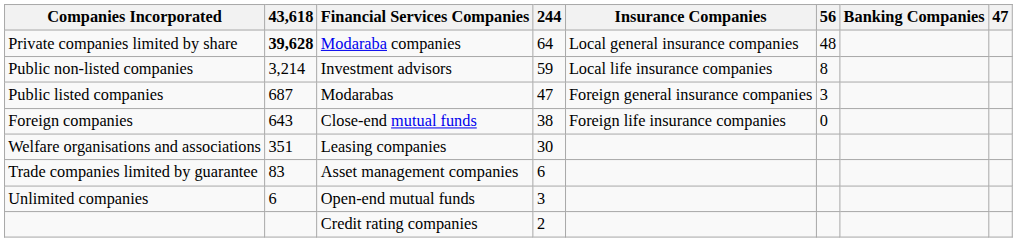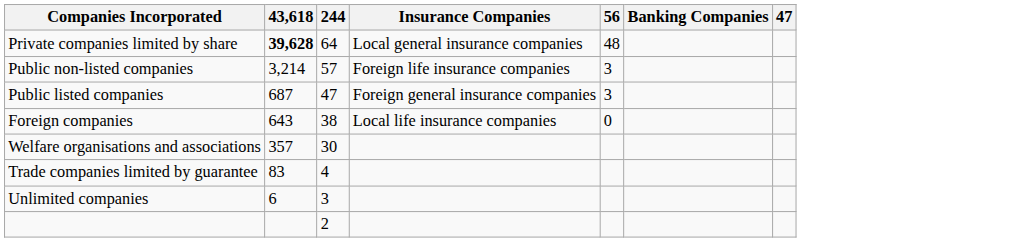- column: Financial Services Companies | Modaraba companies | Investment advisors | Modarabas | Close-end mutual funds | Leasing companies | Asset management companies | Open-end mutual funds | Credit rating companies
Public non-listed companies | 244: 59 -> 57
Public non-listed companies | Insurance Companies: Local life insurance companies -> Foreign life insurance companies
Public non-listed companies | 56: 8 -> 3
Foreign companies | Insurance Companies: Foreign life insurance companies -> Local life insurance companies
Welfare organisations and associations | 43,618: 351 -> 357
Trade companies limited by guarantee | 244: 6 -> 4
